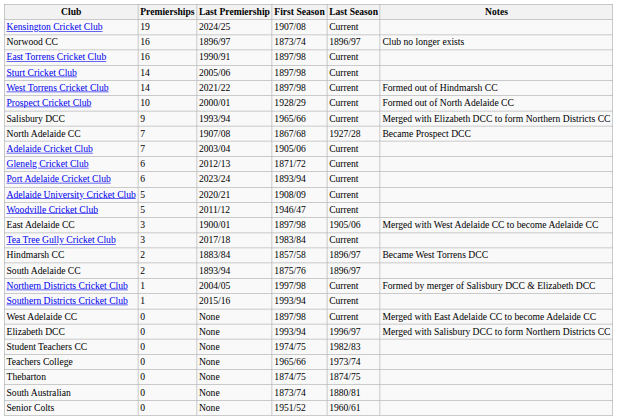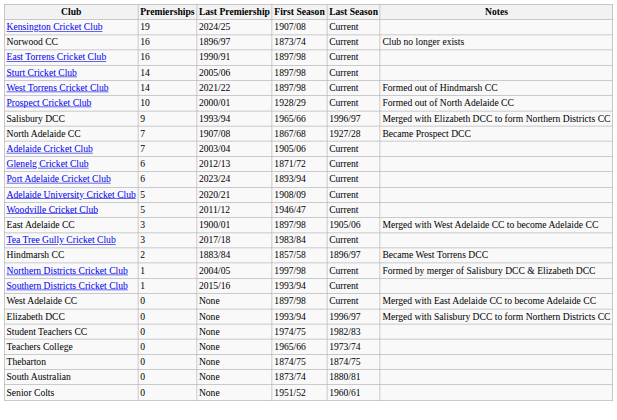Norwood CC | Last Season: 1896/97 -> Current
Salisbury DCC | Last Season: Current -> 1996/97
- row: South Adelaide CC | 2 | 1893/94 | 1875/76 | 1896/97
